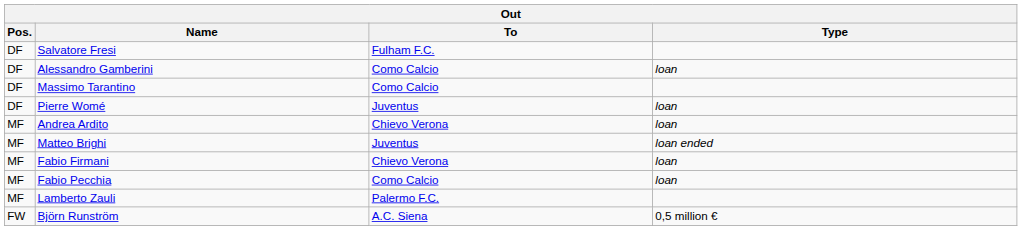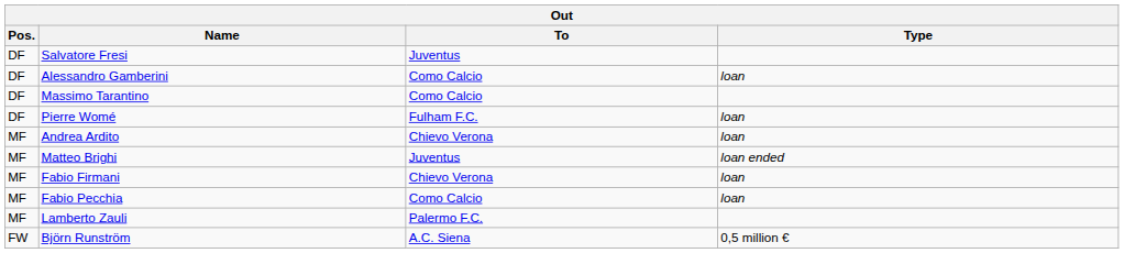Salvatore Fresi | To: Fulham F.C. -> Juventus
Pierre Womé | To: Juventus -> Fulham F.C.
